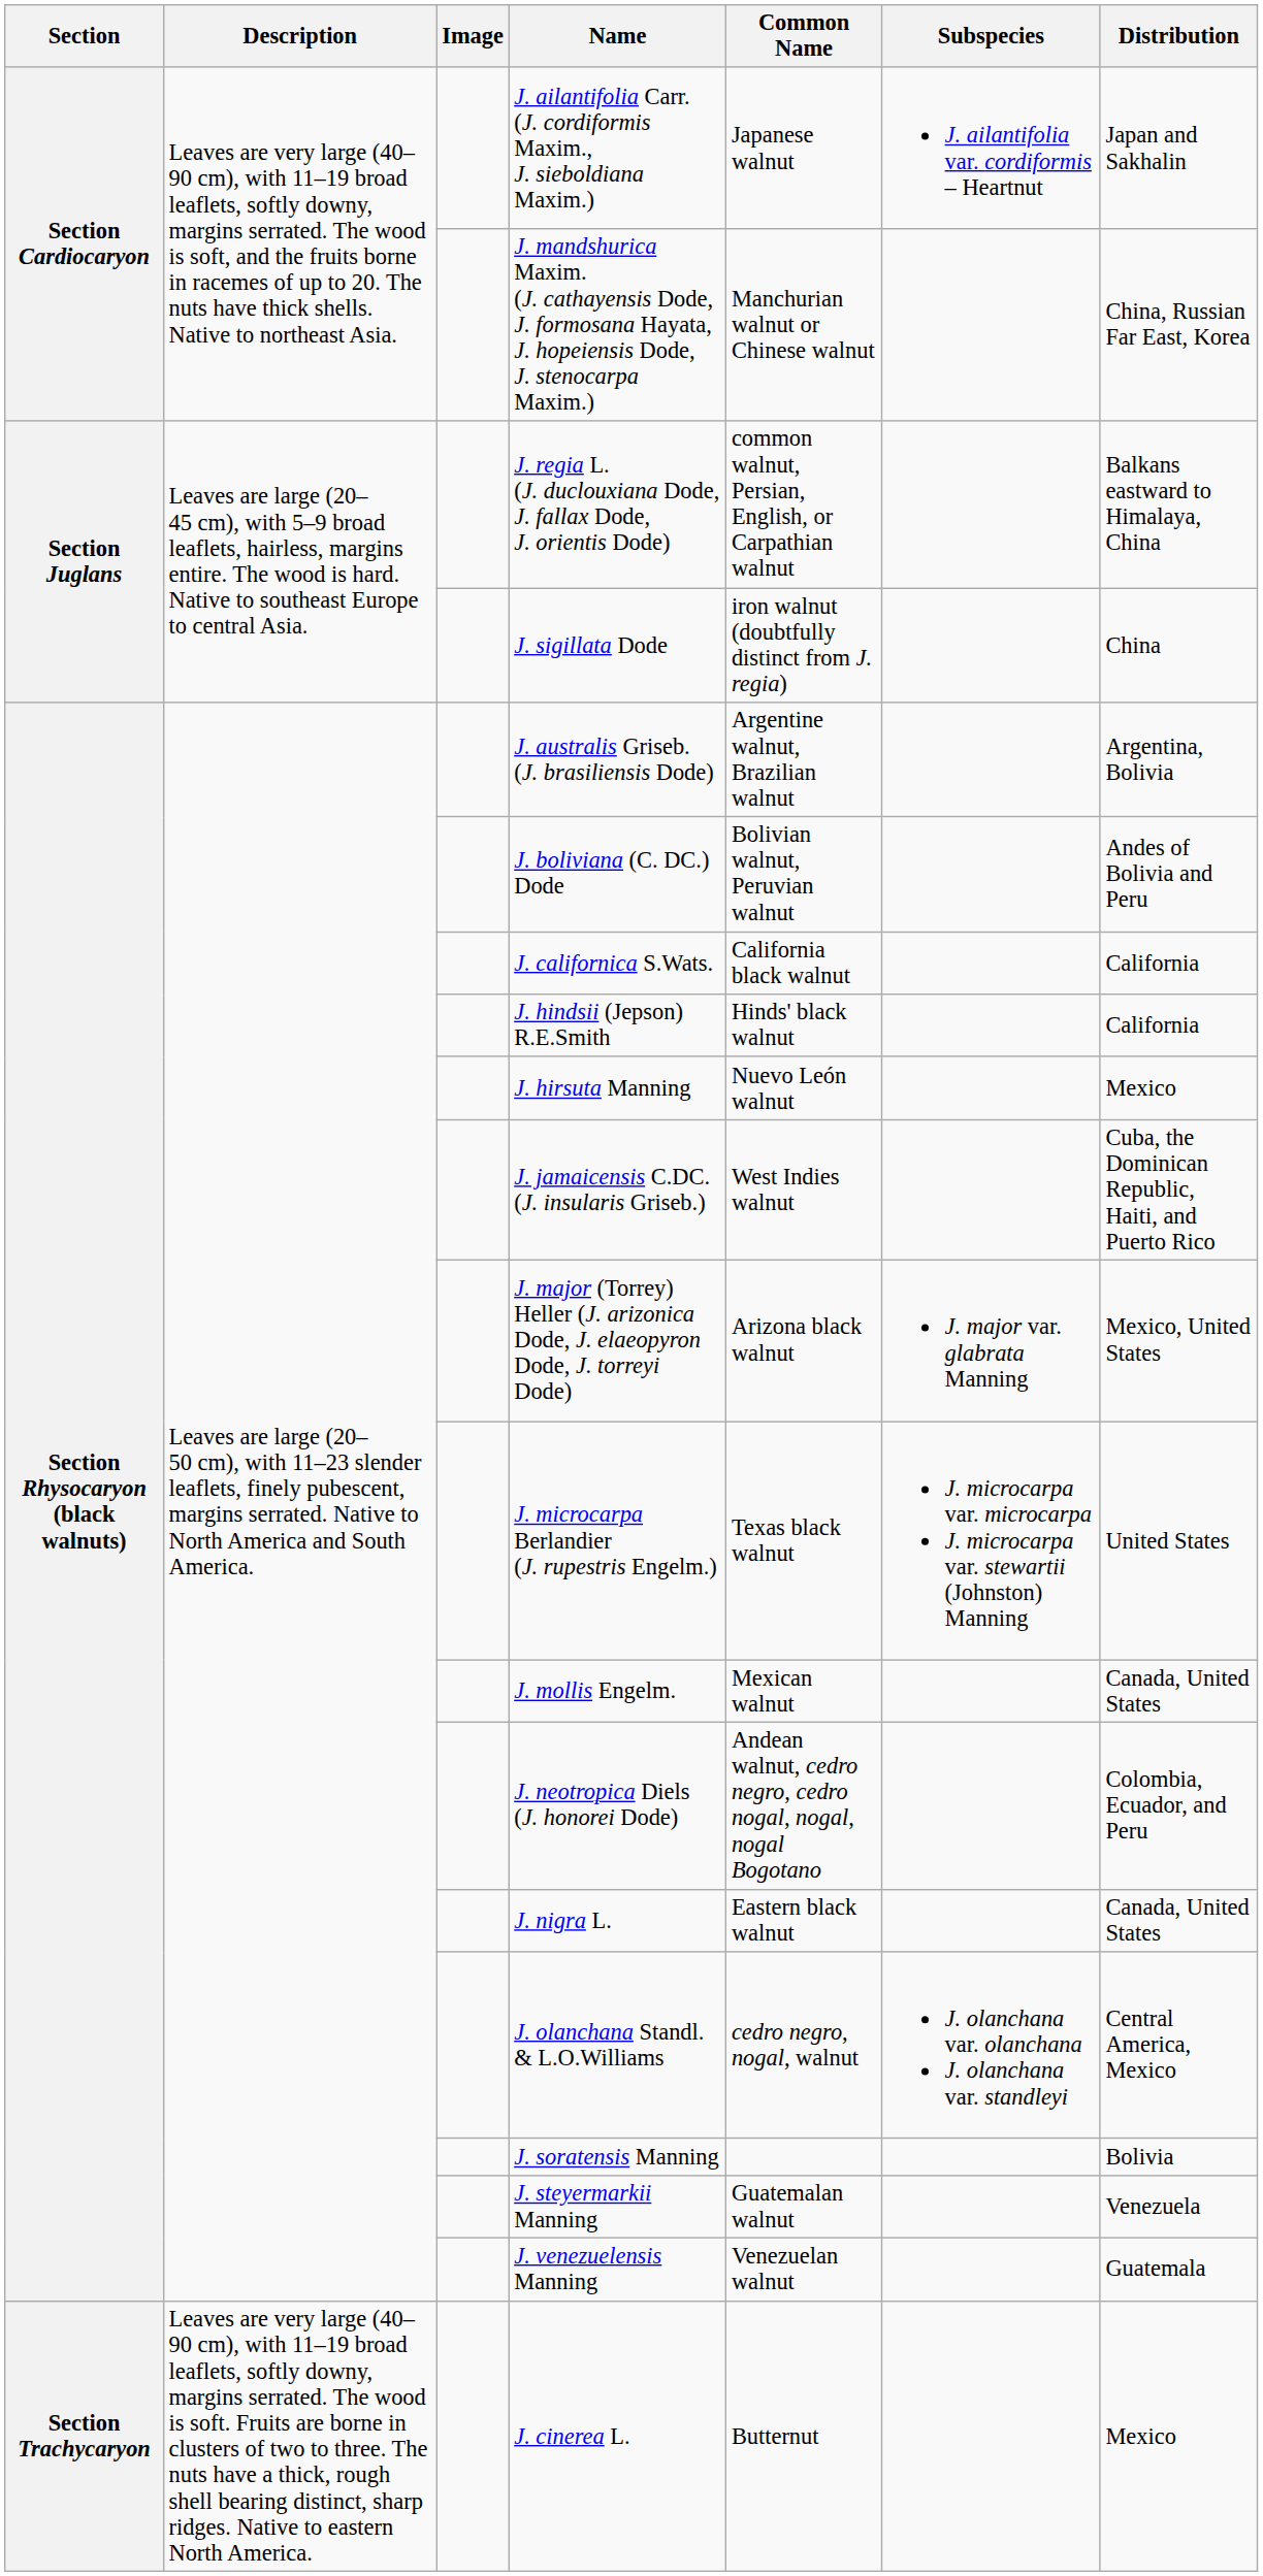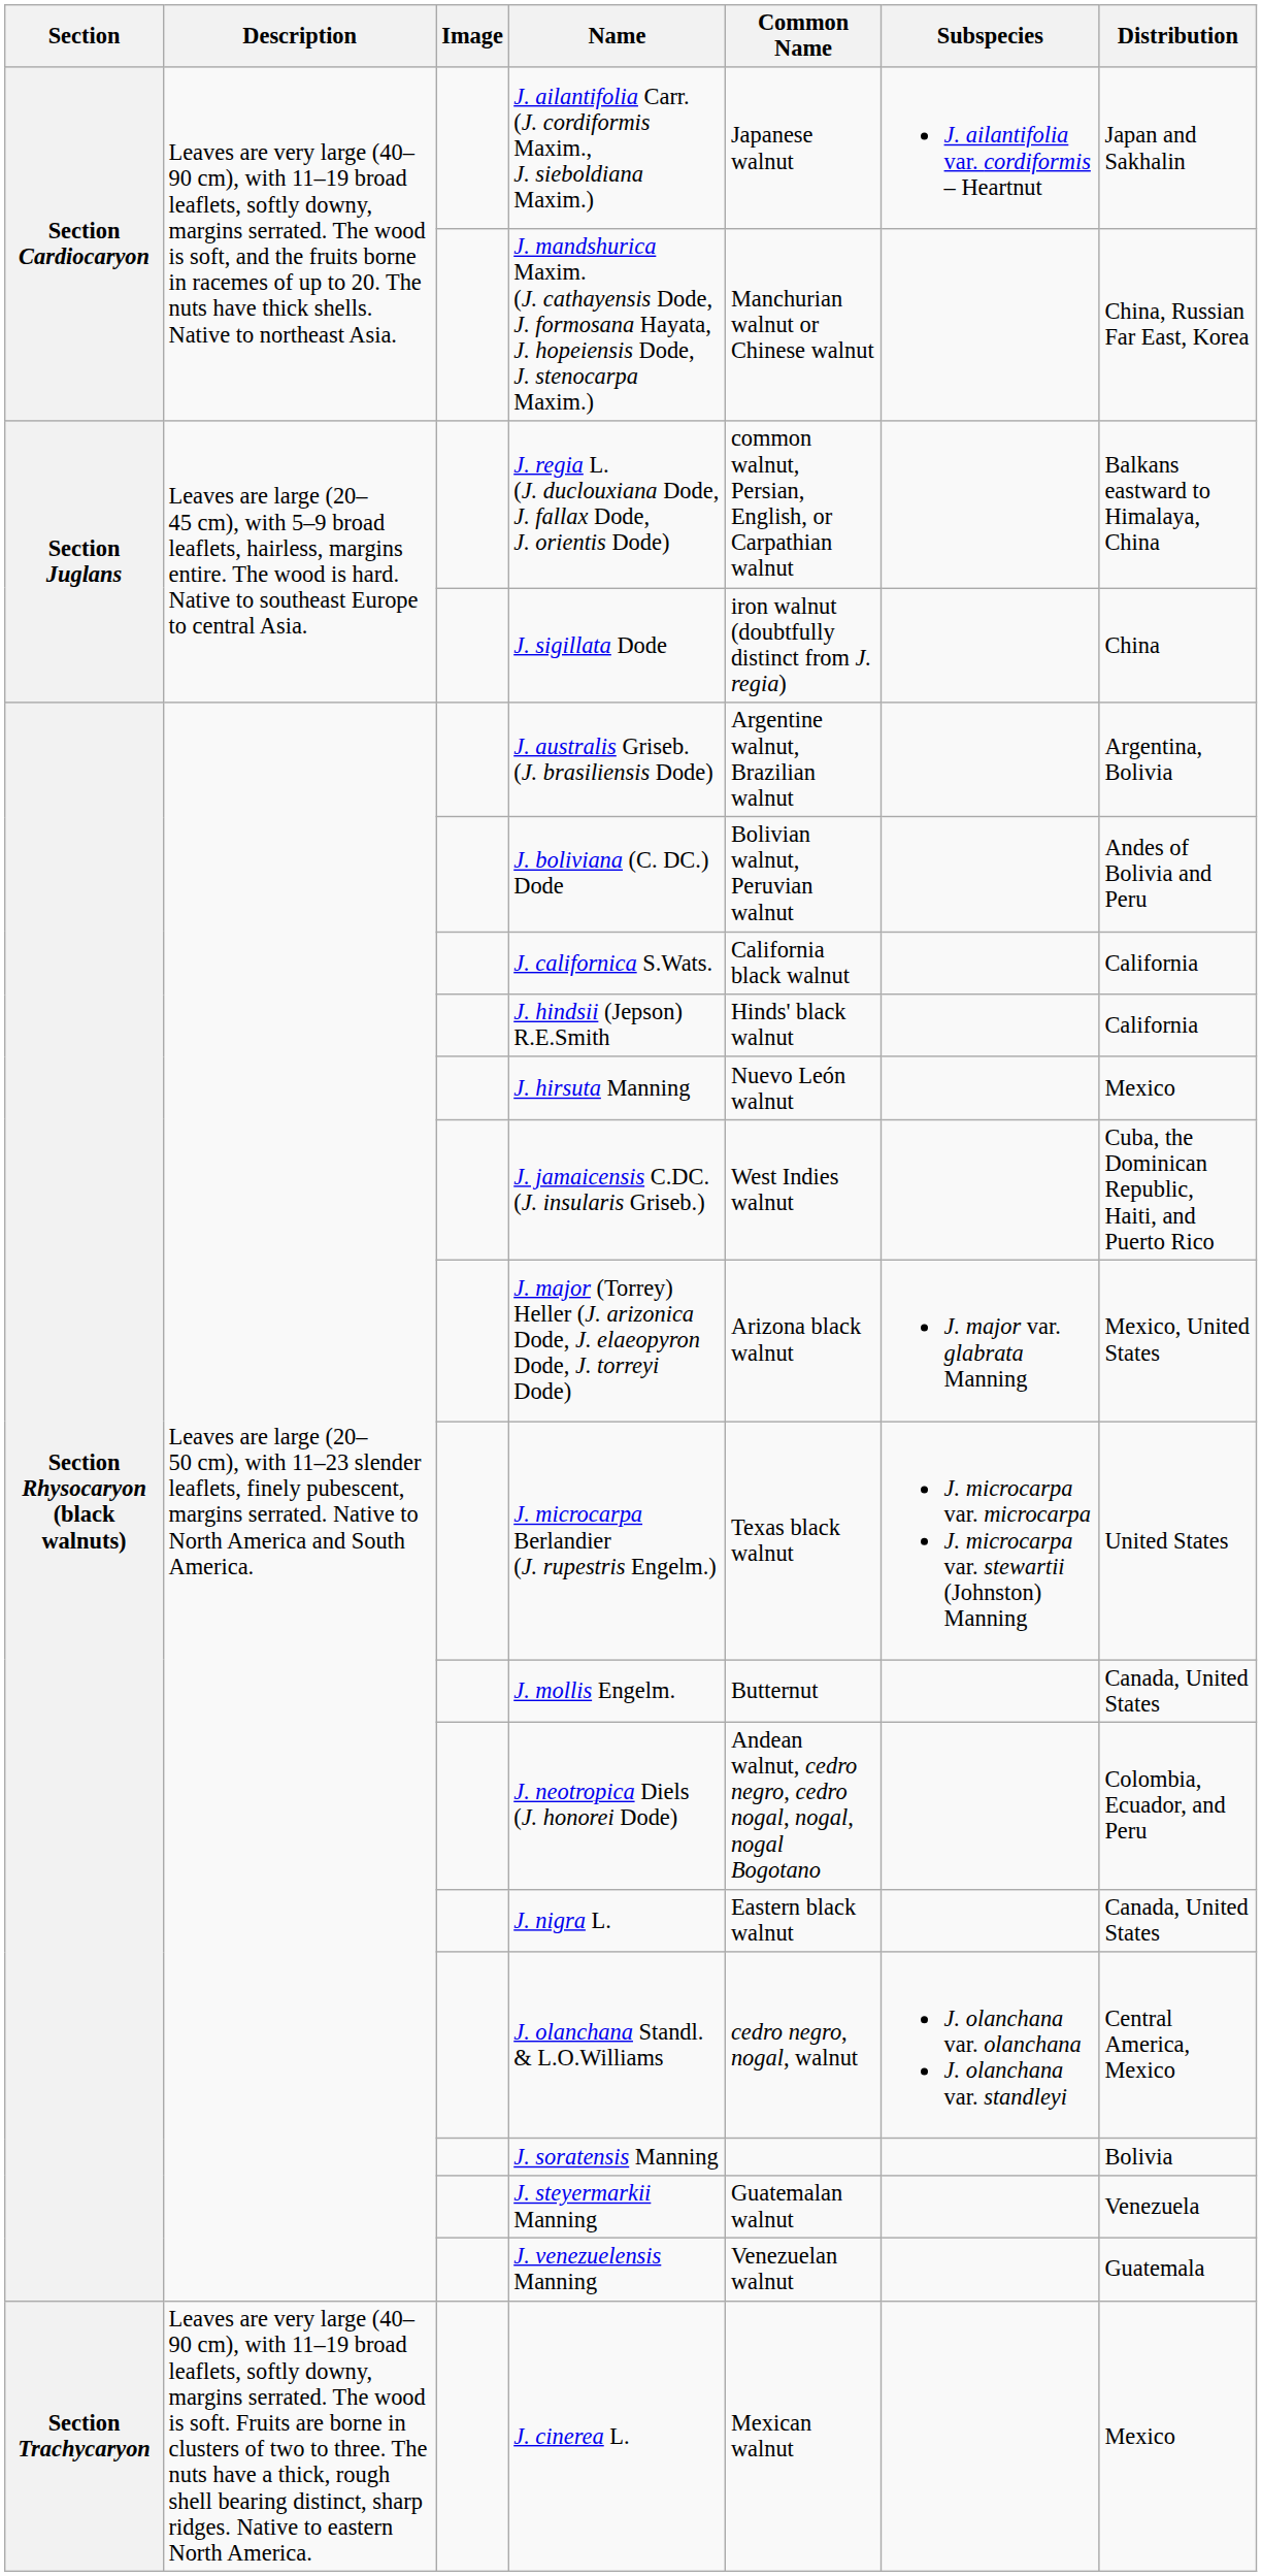J. mollis Engelm. | Common Name: Mexican walnut -> Butternut
J. cinerea L. | Common Name: Butternut -> Mexican walnut
